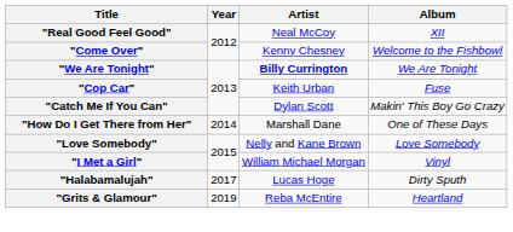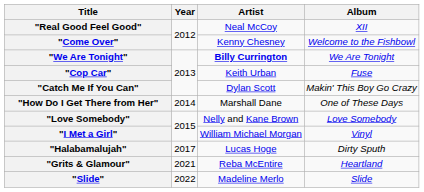"Grits & Glamour" | Year: 2019 -> 2021
+ row: "Slide" | 2022 | Madeline Merlo | Slide
